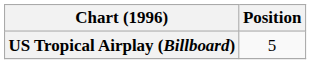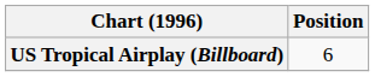US Tropical Airplay (Billboard) | Position: 5 -> 6
